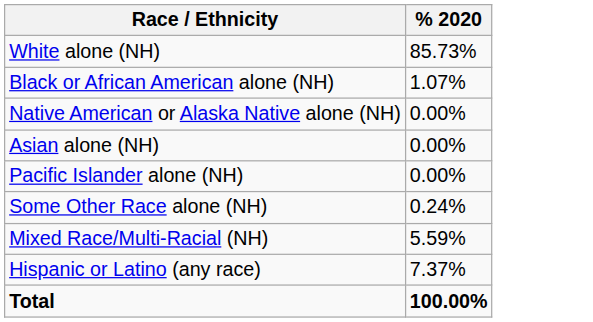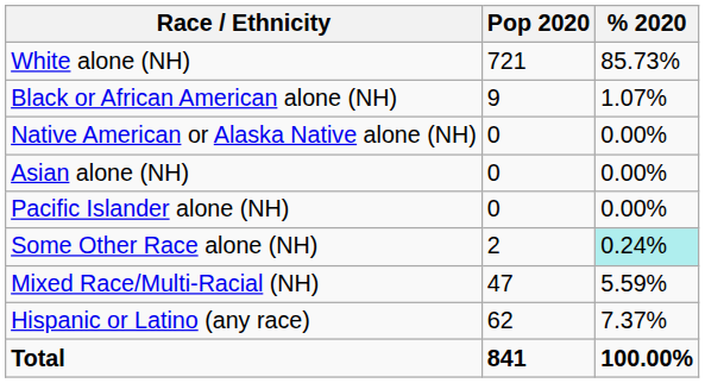+ column: Pop 2020 | 721 | 9 | 0 | 0 | 0 | 2 | 47 | 62 | 841
Some Other Race alone (NH) | % 2020: no background -> paleturquoise background
